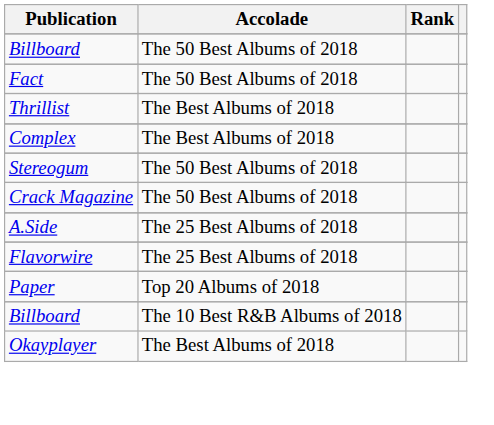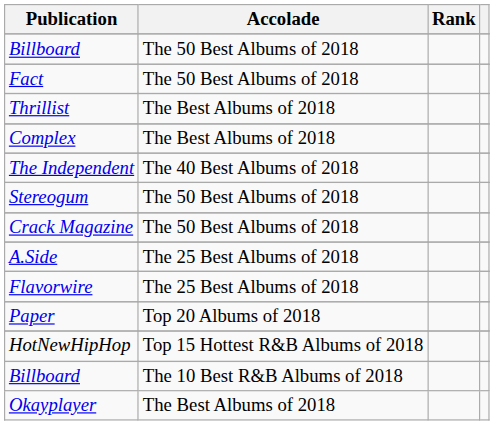+ row: The Independent | The 40 Best Albums of 2018
+ row: HotNewHipHop | Top 15 Hottest R&B Albums of 2018
